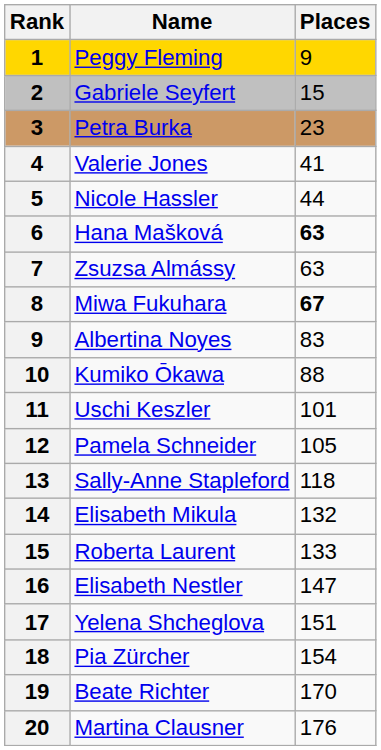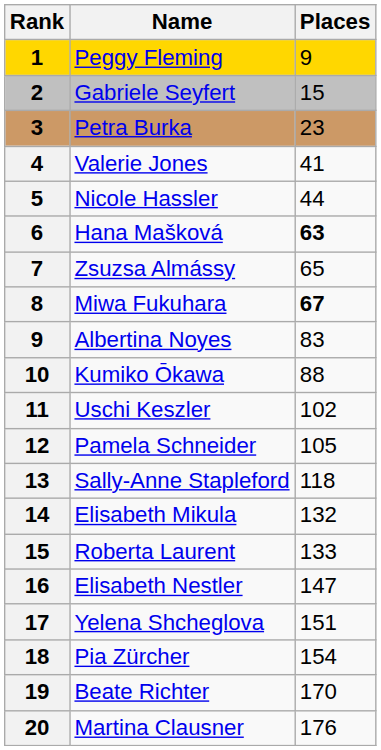Zsuzsa Almássy | Places: 63 -> 65
Uschi Keszler | Places: 101 -> 102
